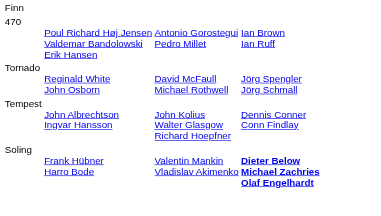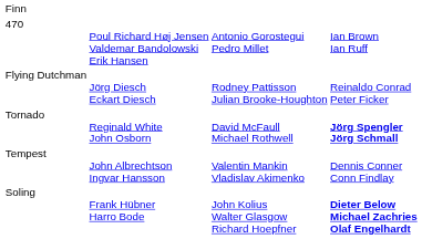+ row: Flying Dutchman | Jörg Diesch Eckart Diesch | Rodney Pattisson Julian Brooke-Houghton | Reinaldo Conrad Peter Ficker
Tornado | column 4: normal -> bold
Tempest | column 3: John Kolius Walter Glasgow Richard Hoepfner -> Valentin Mankin Vladislav Akimenko
Soling | column 3: Valentin Mankin Vladislav Akimenko -> John Kolius Walter Glasgow Richard Hoepfner
